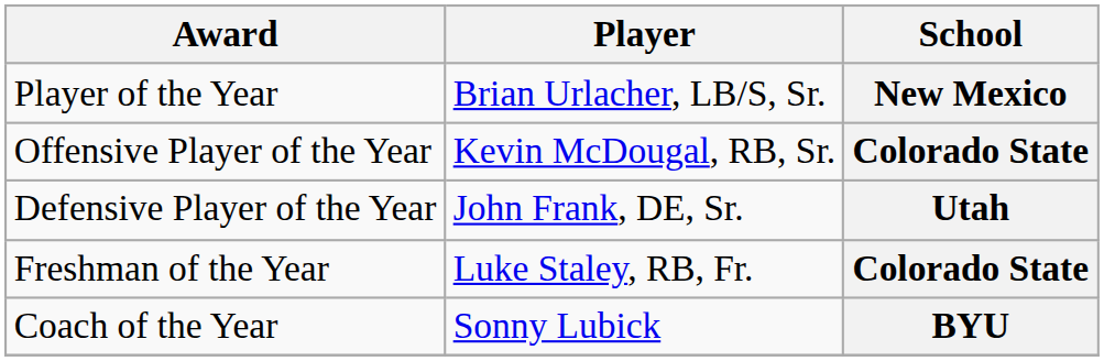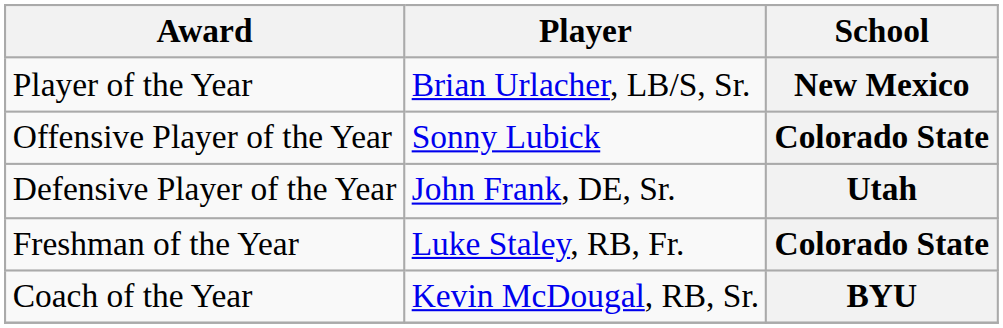Offensive Player of the Year | Player: Kevin McDougal, RB, Sr. -> Sonny Lubick
Coach of the Year | Player: Sonny Lubick -> Kevin McDougal, RB, Sr.
